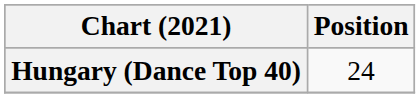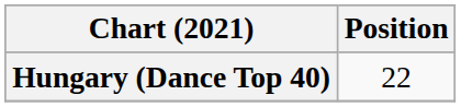Hungary (Dance Top 40) | Position: 24 -> 22
